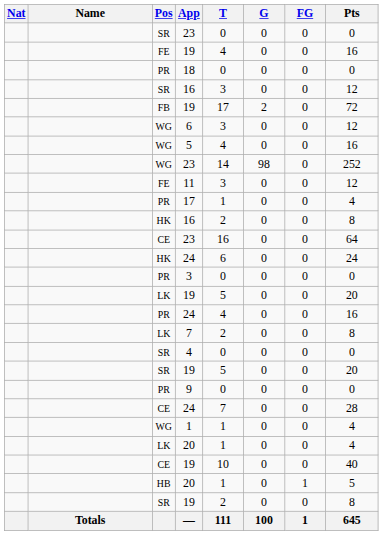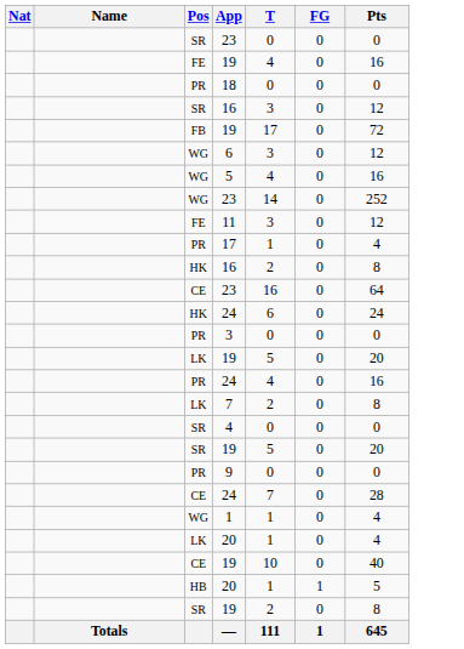- column: G | 0 | 0 | 0 | 0 | 2 | 0 | 0 | 98 | 0 | 0 | 0 | 0 | 0 | 0 | 0 | 0 | 0 | 0 | 0 | 0 | 0 | 0 | 0 | 0 | 0 | 0 | 100
